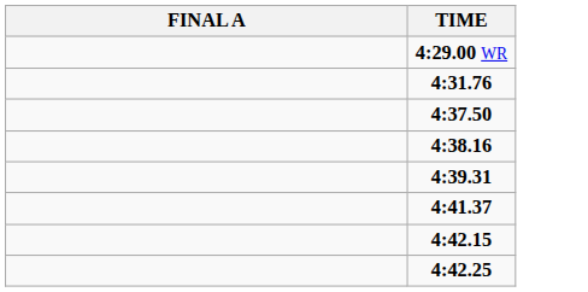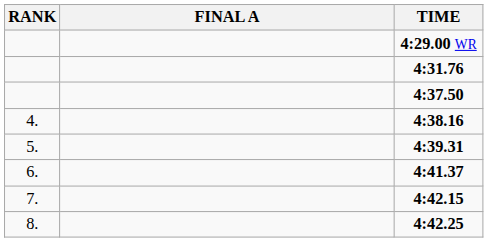+ column: RANK | 4. | 5. | 6. | 7. | 8.
